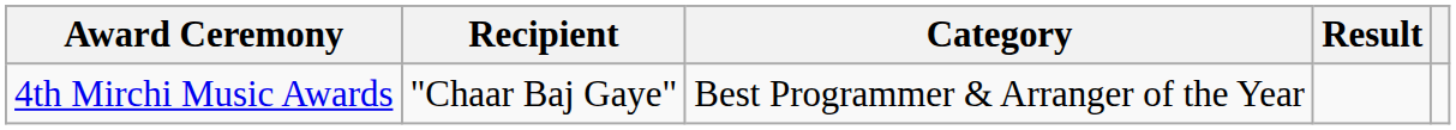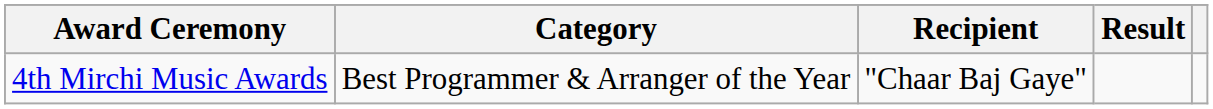columns swapped: Category <-> Recipient
